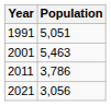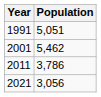2001 | Population: 5,463 -> 5,462
